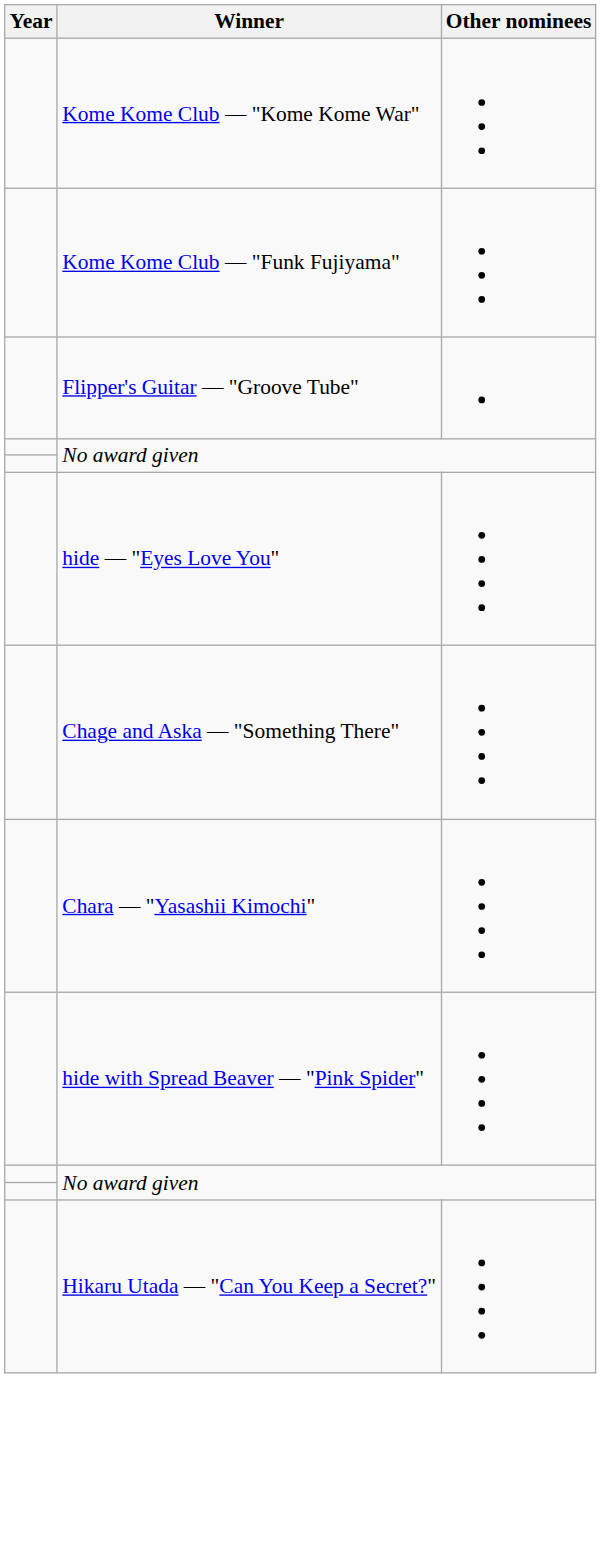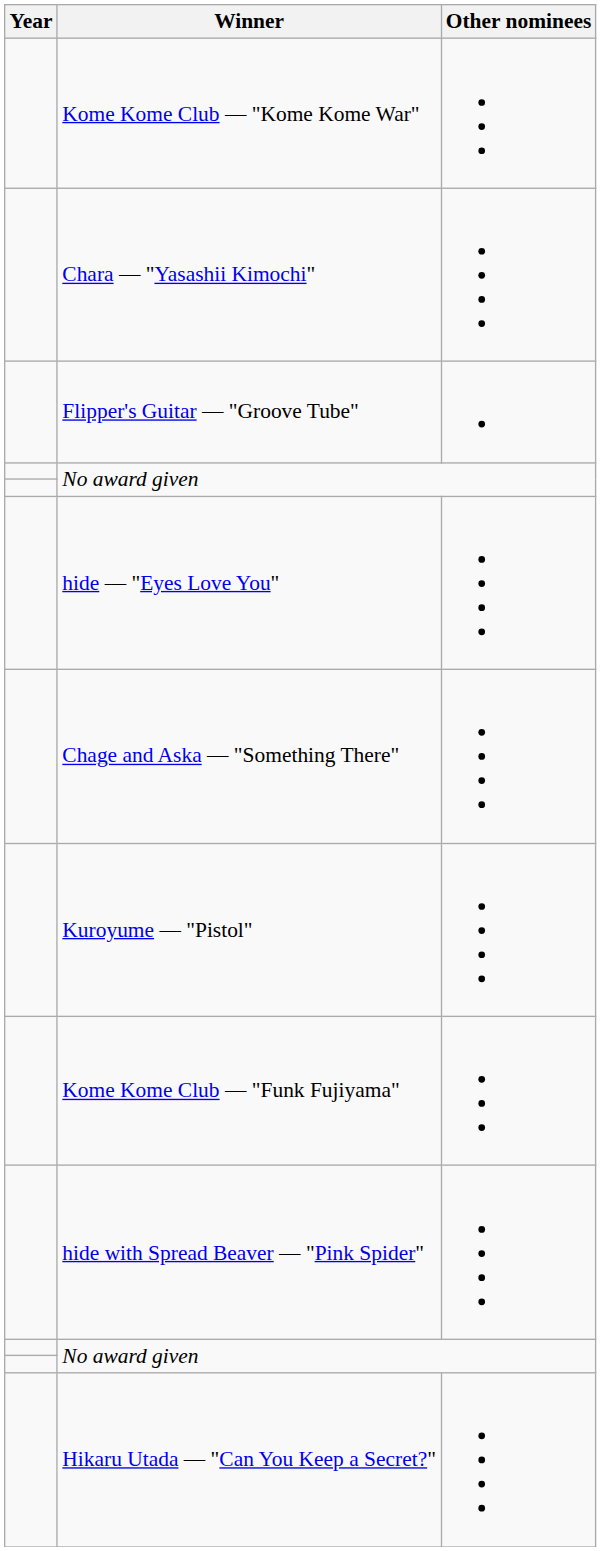rows swapped: Kome Kome Club — "Funk Fujiyama" <-> Chara — "Yasashii Kimochi"
+ row: Kuroyume — "Pistol"
